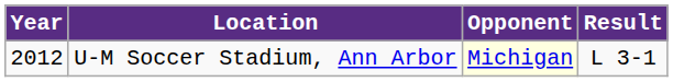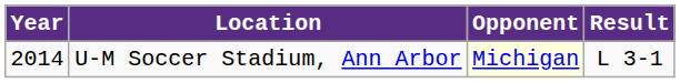U-M Soccer Stadium, Ann Arbor | Year: 2012 -> 2014
